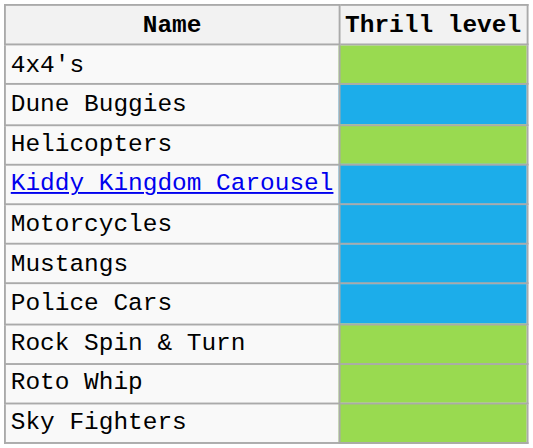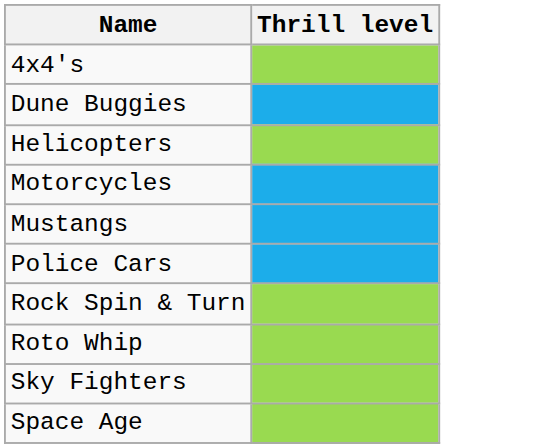- row: Kiddy Kingdom Carousel
+ row: Space Age
